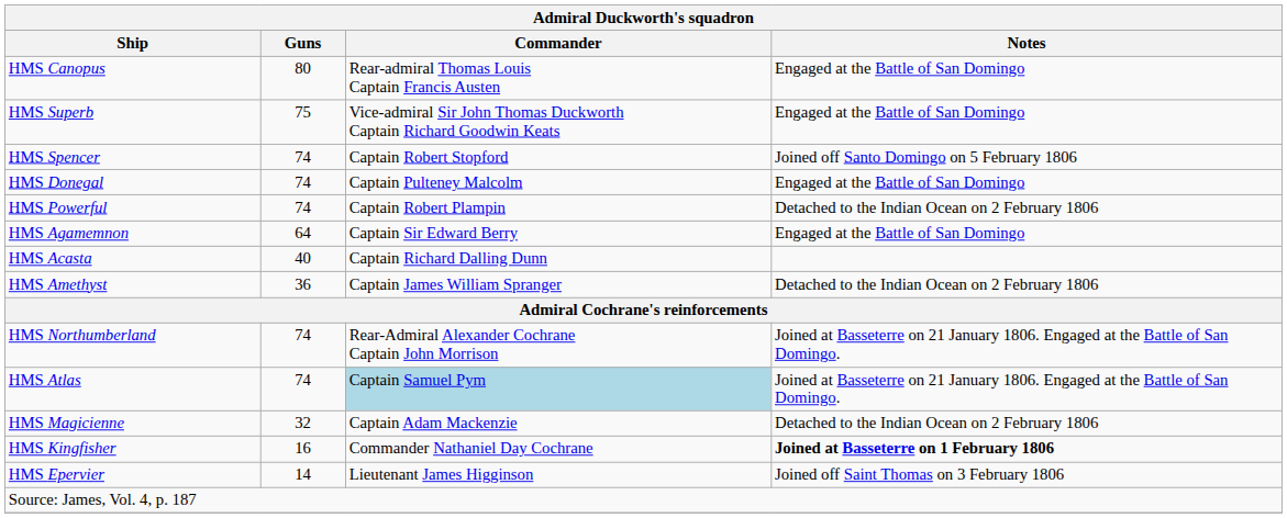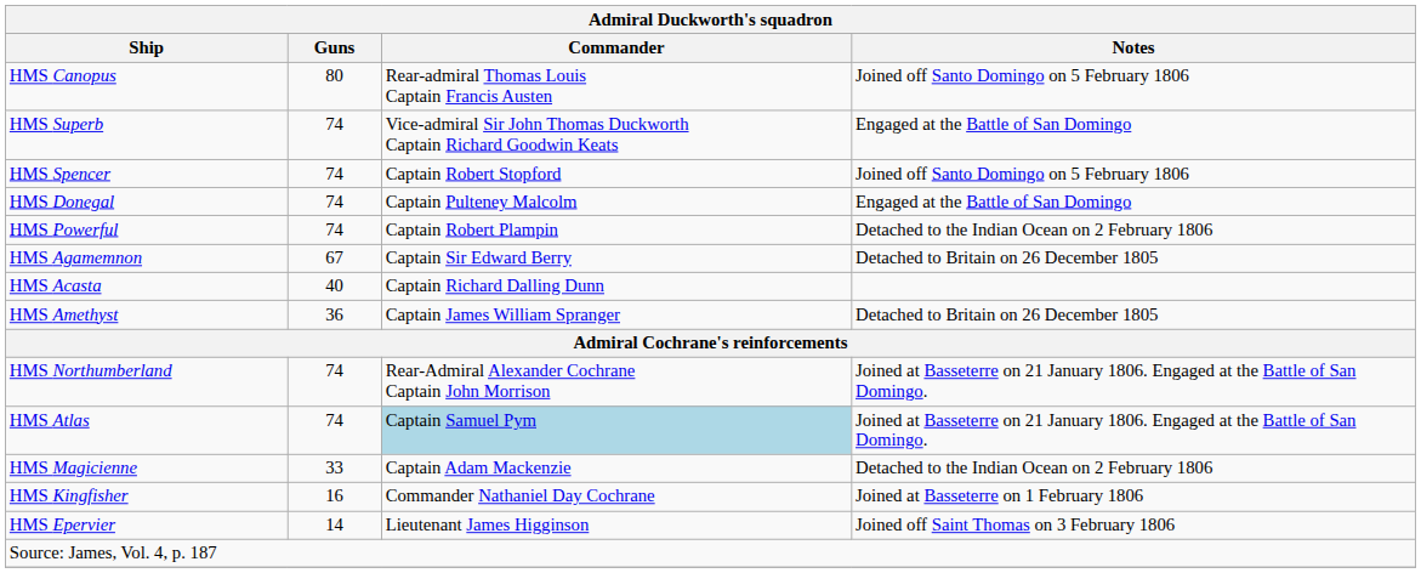HMS Canopus | Notes: Engaged at the Battle of San Domingo -> Joined off Santo Domingo on 5 February 1806
HMS Superb | Guns: 75 -> 74
HMS Agamemnon | Guns: 64 -> 67
HMS Agamemnon | Notes: Engaged at the Battle of San Domingo -> Detached to Britain on 26 December 1805
HMS Amethyst | Notes: Detached to the Indian Ocean on 2 February 1806 -> Detached to Britain on 26 December 1805
HMS Magicienne | Guns: 32 -> 33
HMS Kingfisher | Notes: bold -> normal
